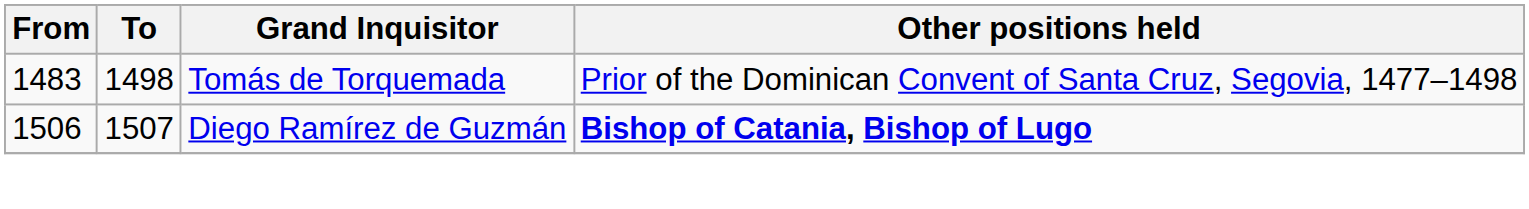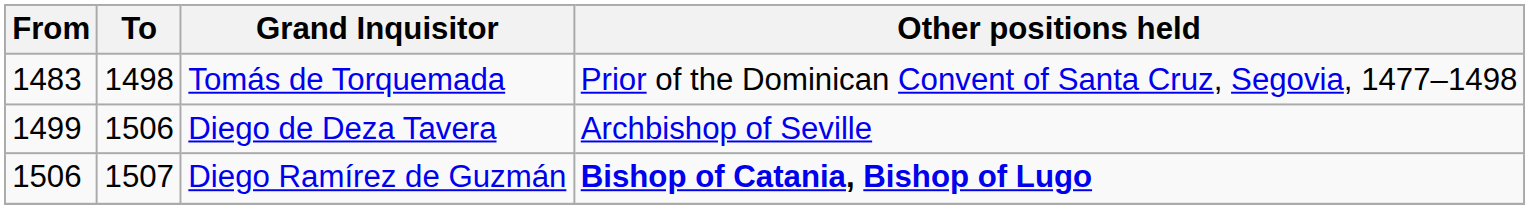+ row: 1499 | 1506 | Diego de Deza Tavera | Archbishop of Seville
